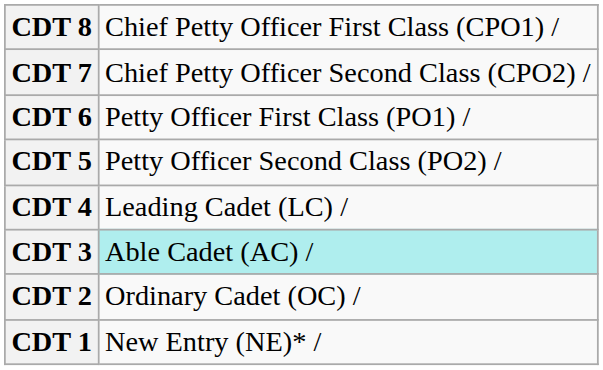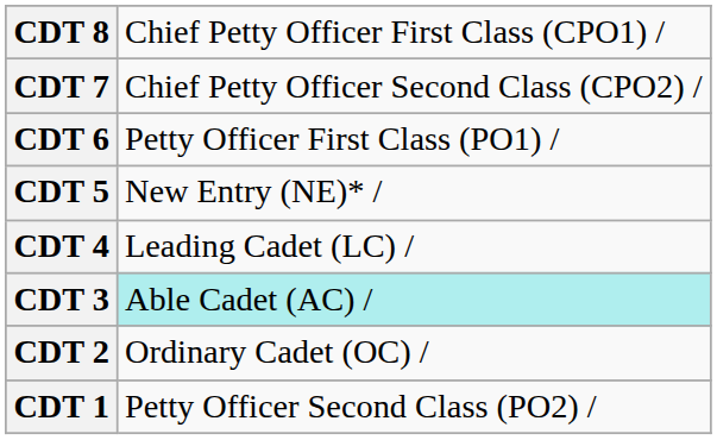CDT 5 | column 2: Petty Officer Second Class (PO2) / -> New Entry (NE)* /
CDT 1 | column 2: New Entry (NE)* / -> Petty Officer Second Class (PO2) /
